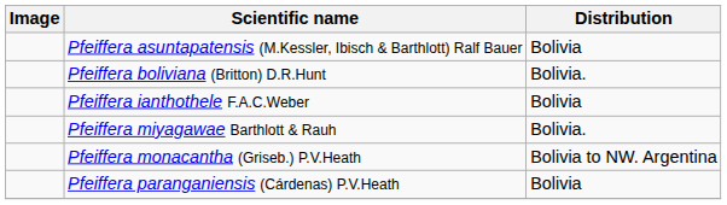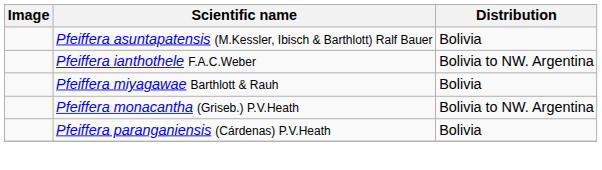- row: Pfeiffera boliviana (Britton) D.R.Hunt | Bolivia.
Pfeiffera ianthothele F.A.C.Weber | Distribution: Bolivia -> Bolivia to NW. Argentina
Pfeiffera miyagawae Barthlott & Rauh | Distribution: Bolivia. -> Bolivia
